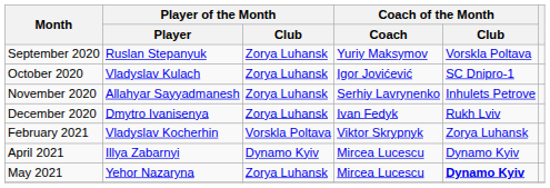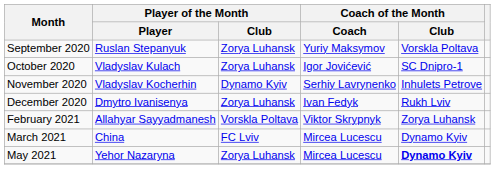November 2020 | Player of the Month / Player: Allahyar Sayyadmanesh -> Vladyslav Kocherhin
November 2020 | Player of the Month / Club: Zorya Luhansk -> Dynamo Kyiv
February 2021 | Player of the Month / Player: Vladyslav Kocherhin -> Allahyar Sayyadmanesh
+ row: March 2021 | China | FC Lviv | Mircea Lucescu | Dynamo Kyiv
- row: April 2021 | Illya Zabarnyi | Dynamo Kyiv | Mircea Lucescu | Dynamo Kyiv
